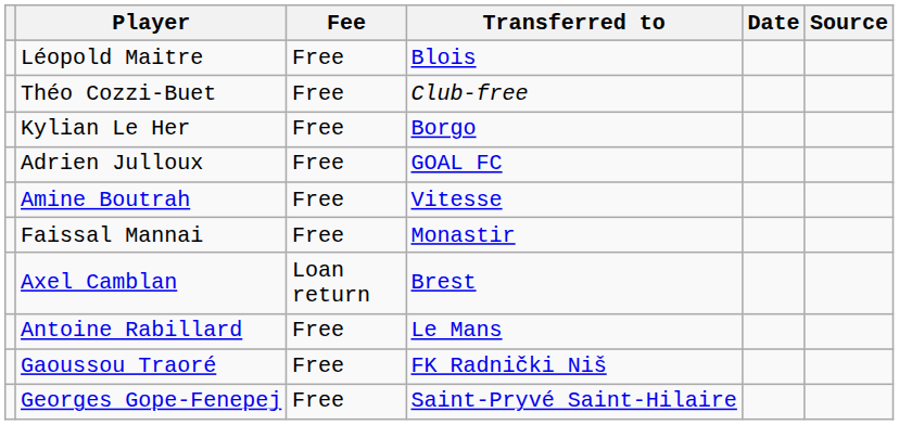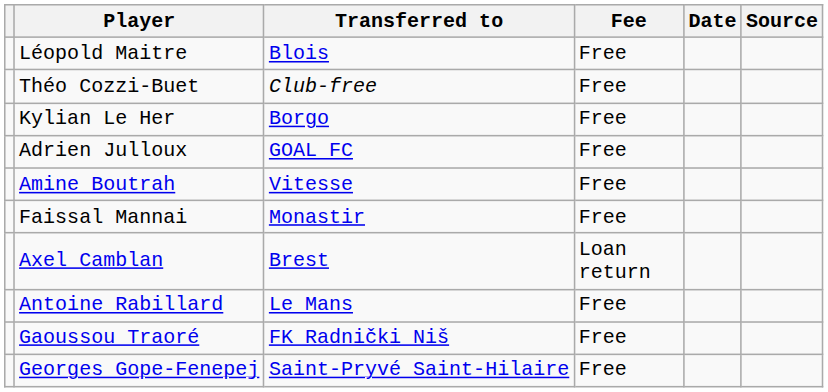columns swapped: Transferred to <-> Fee
